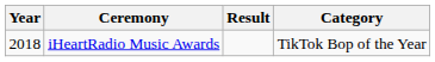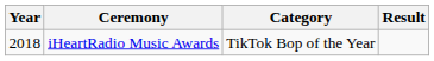columns swapped: Category <-> Result
